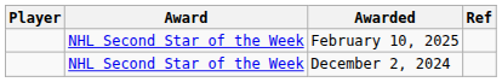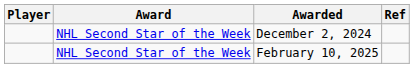rows swapped: December 2, 2024 <-> February 10, 2025
